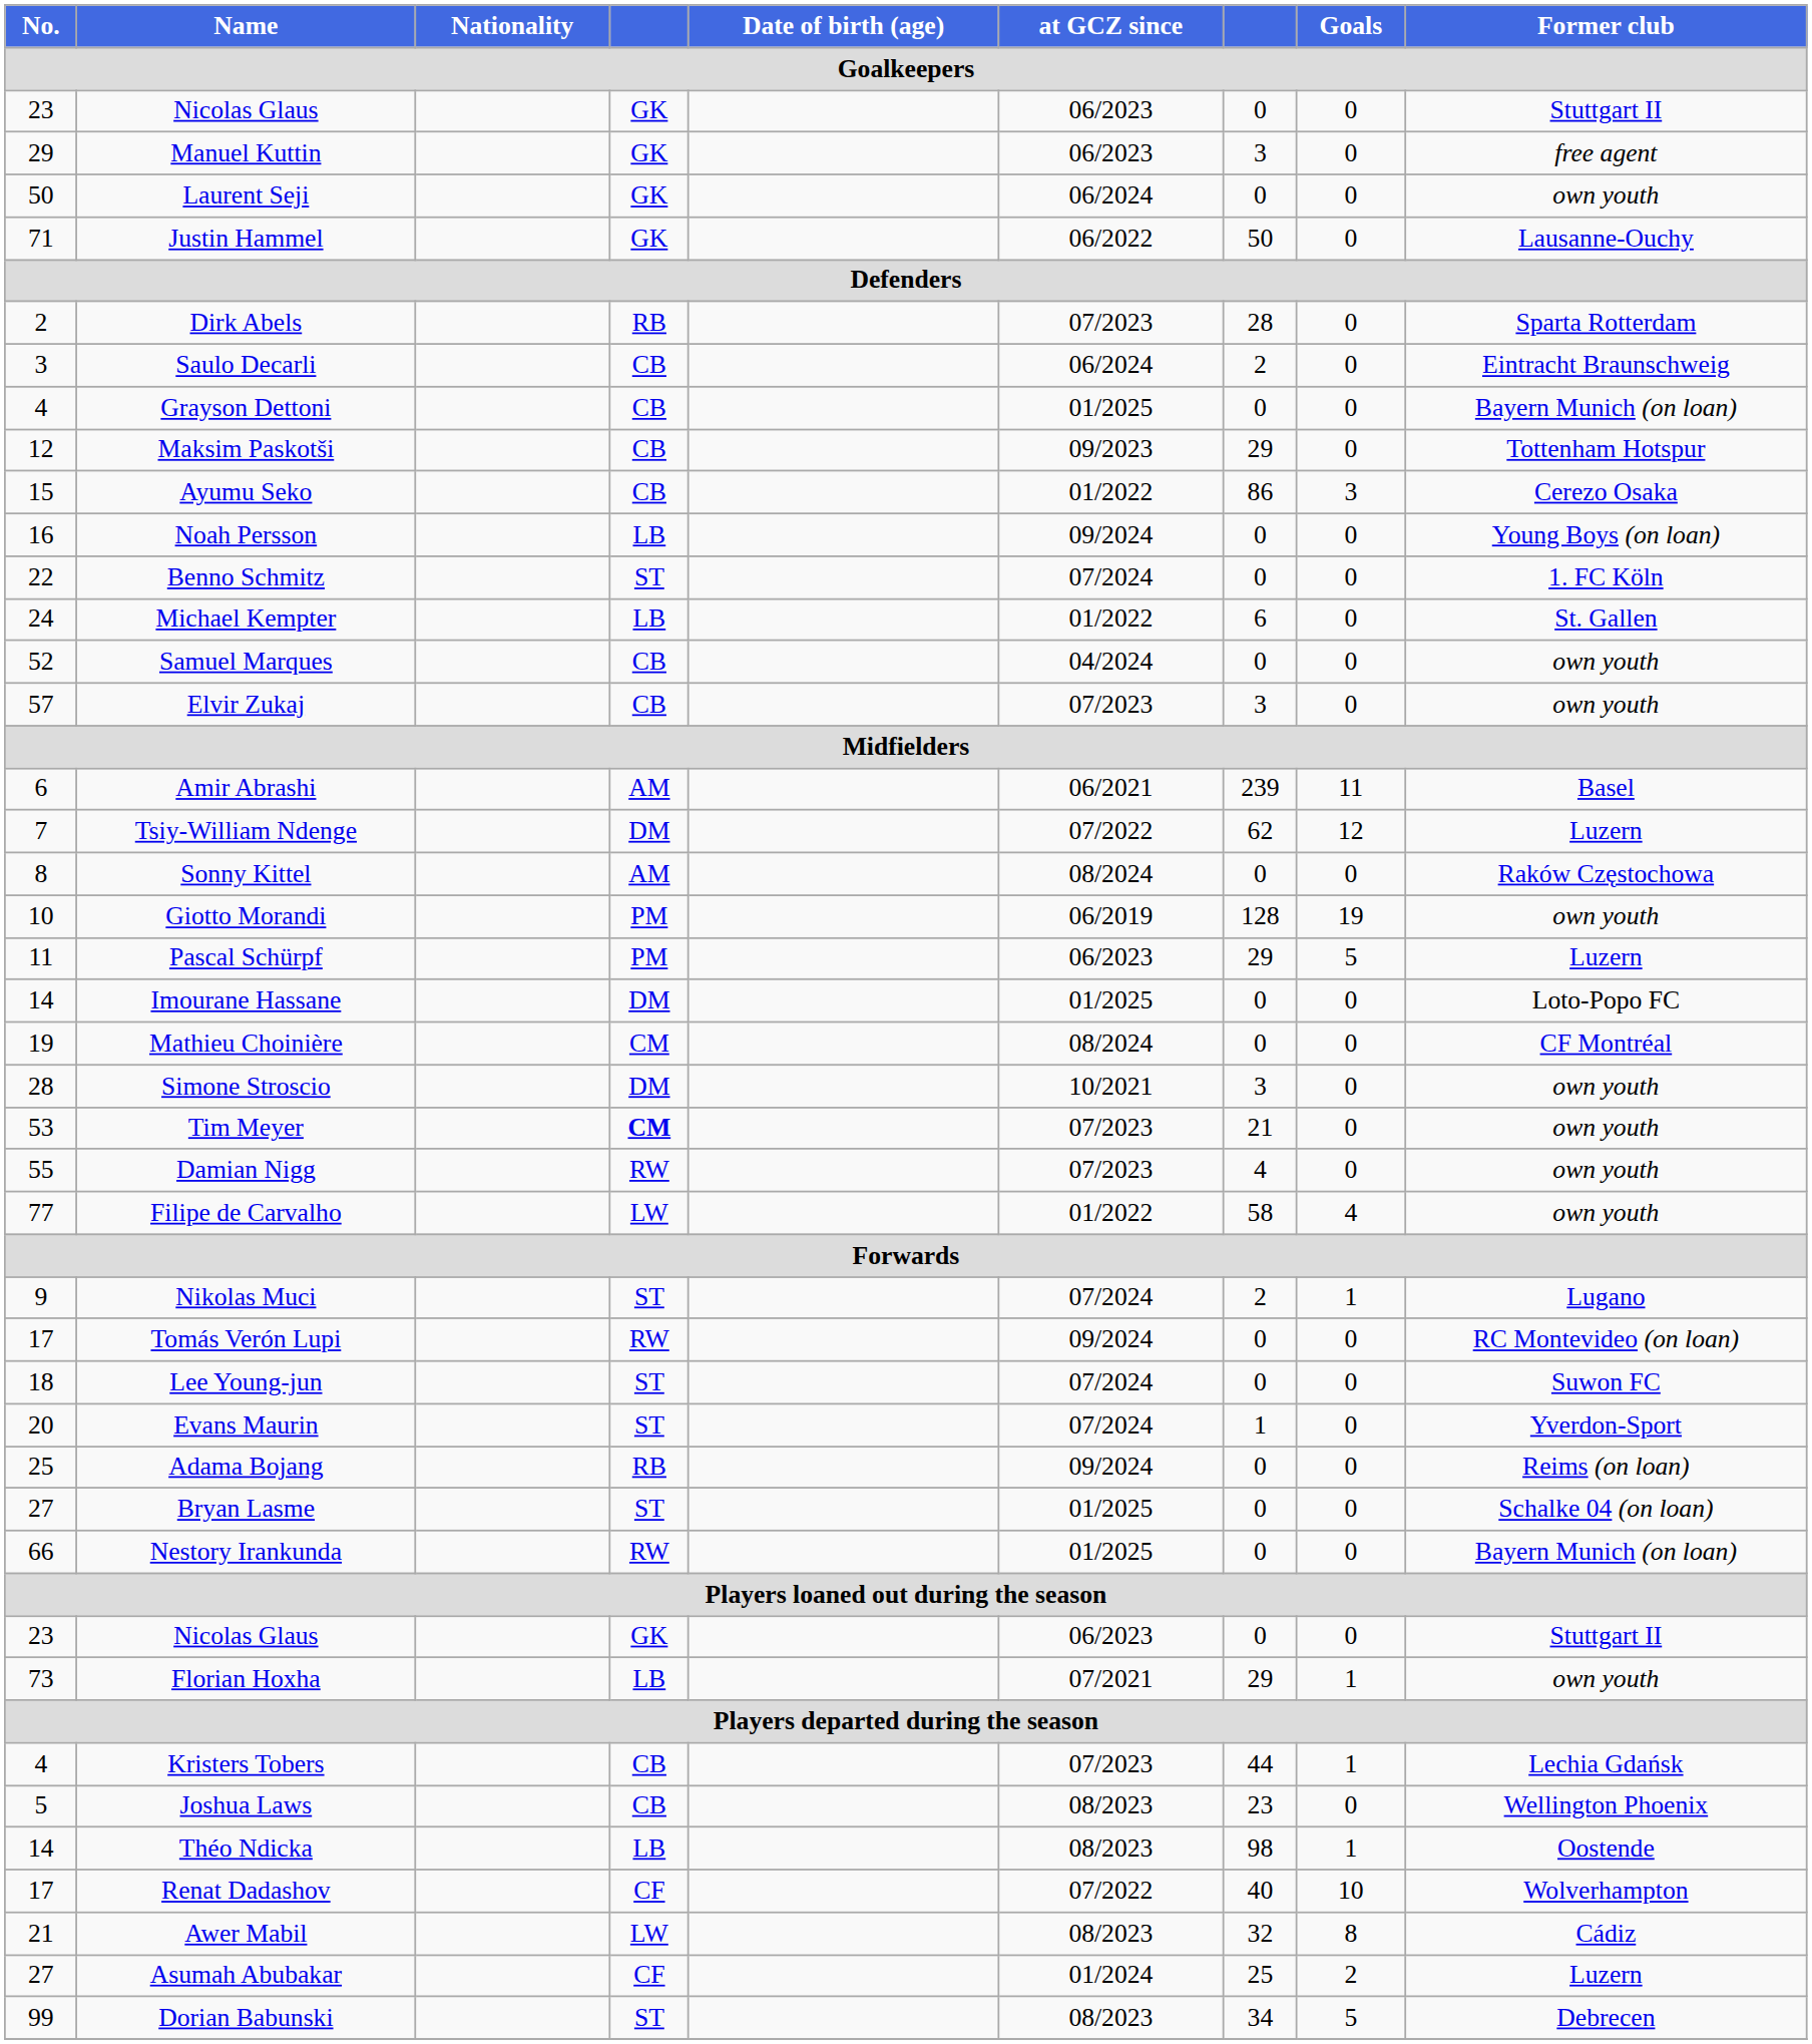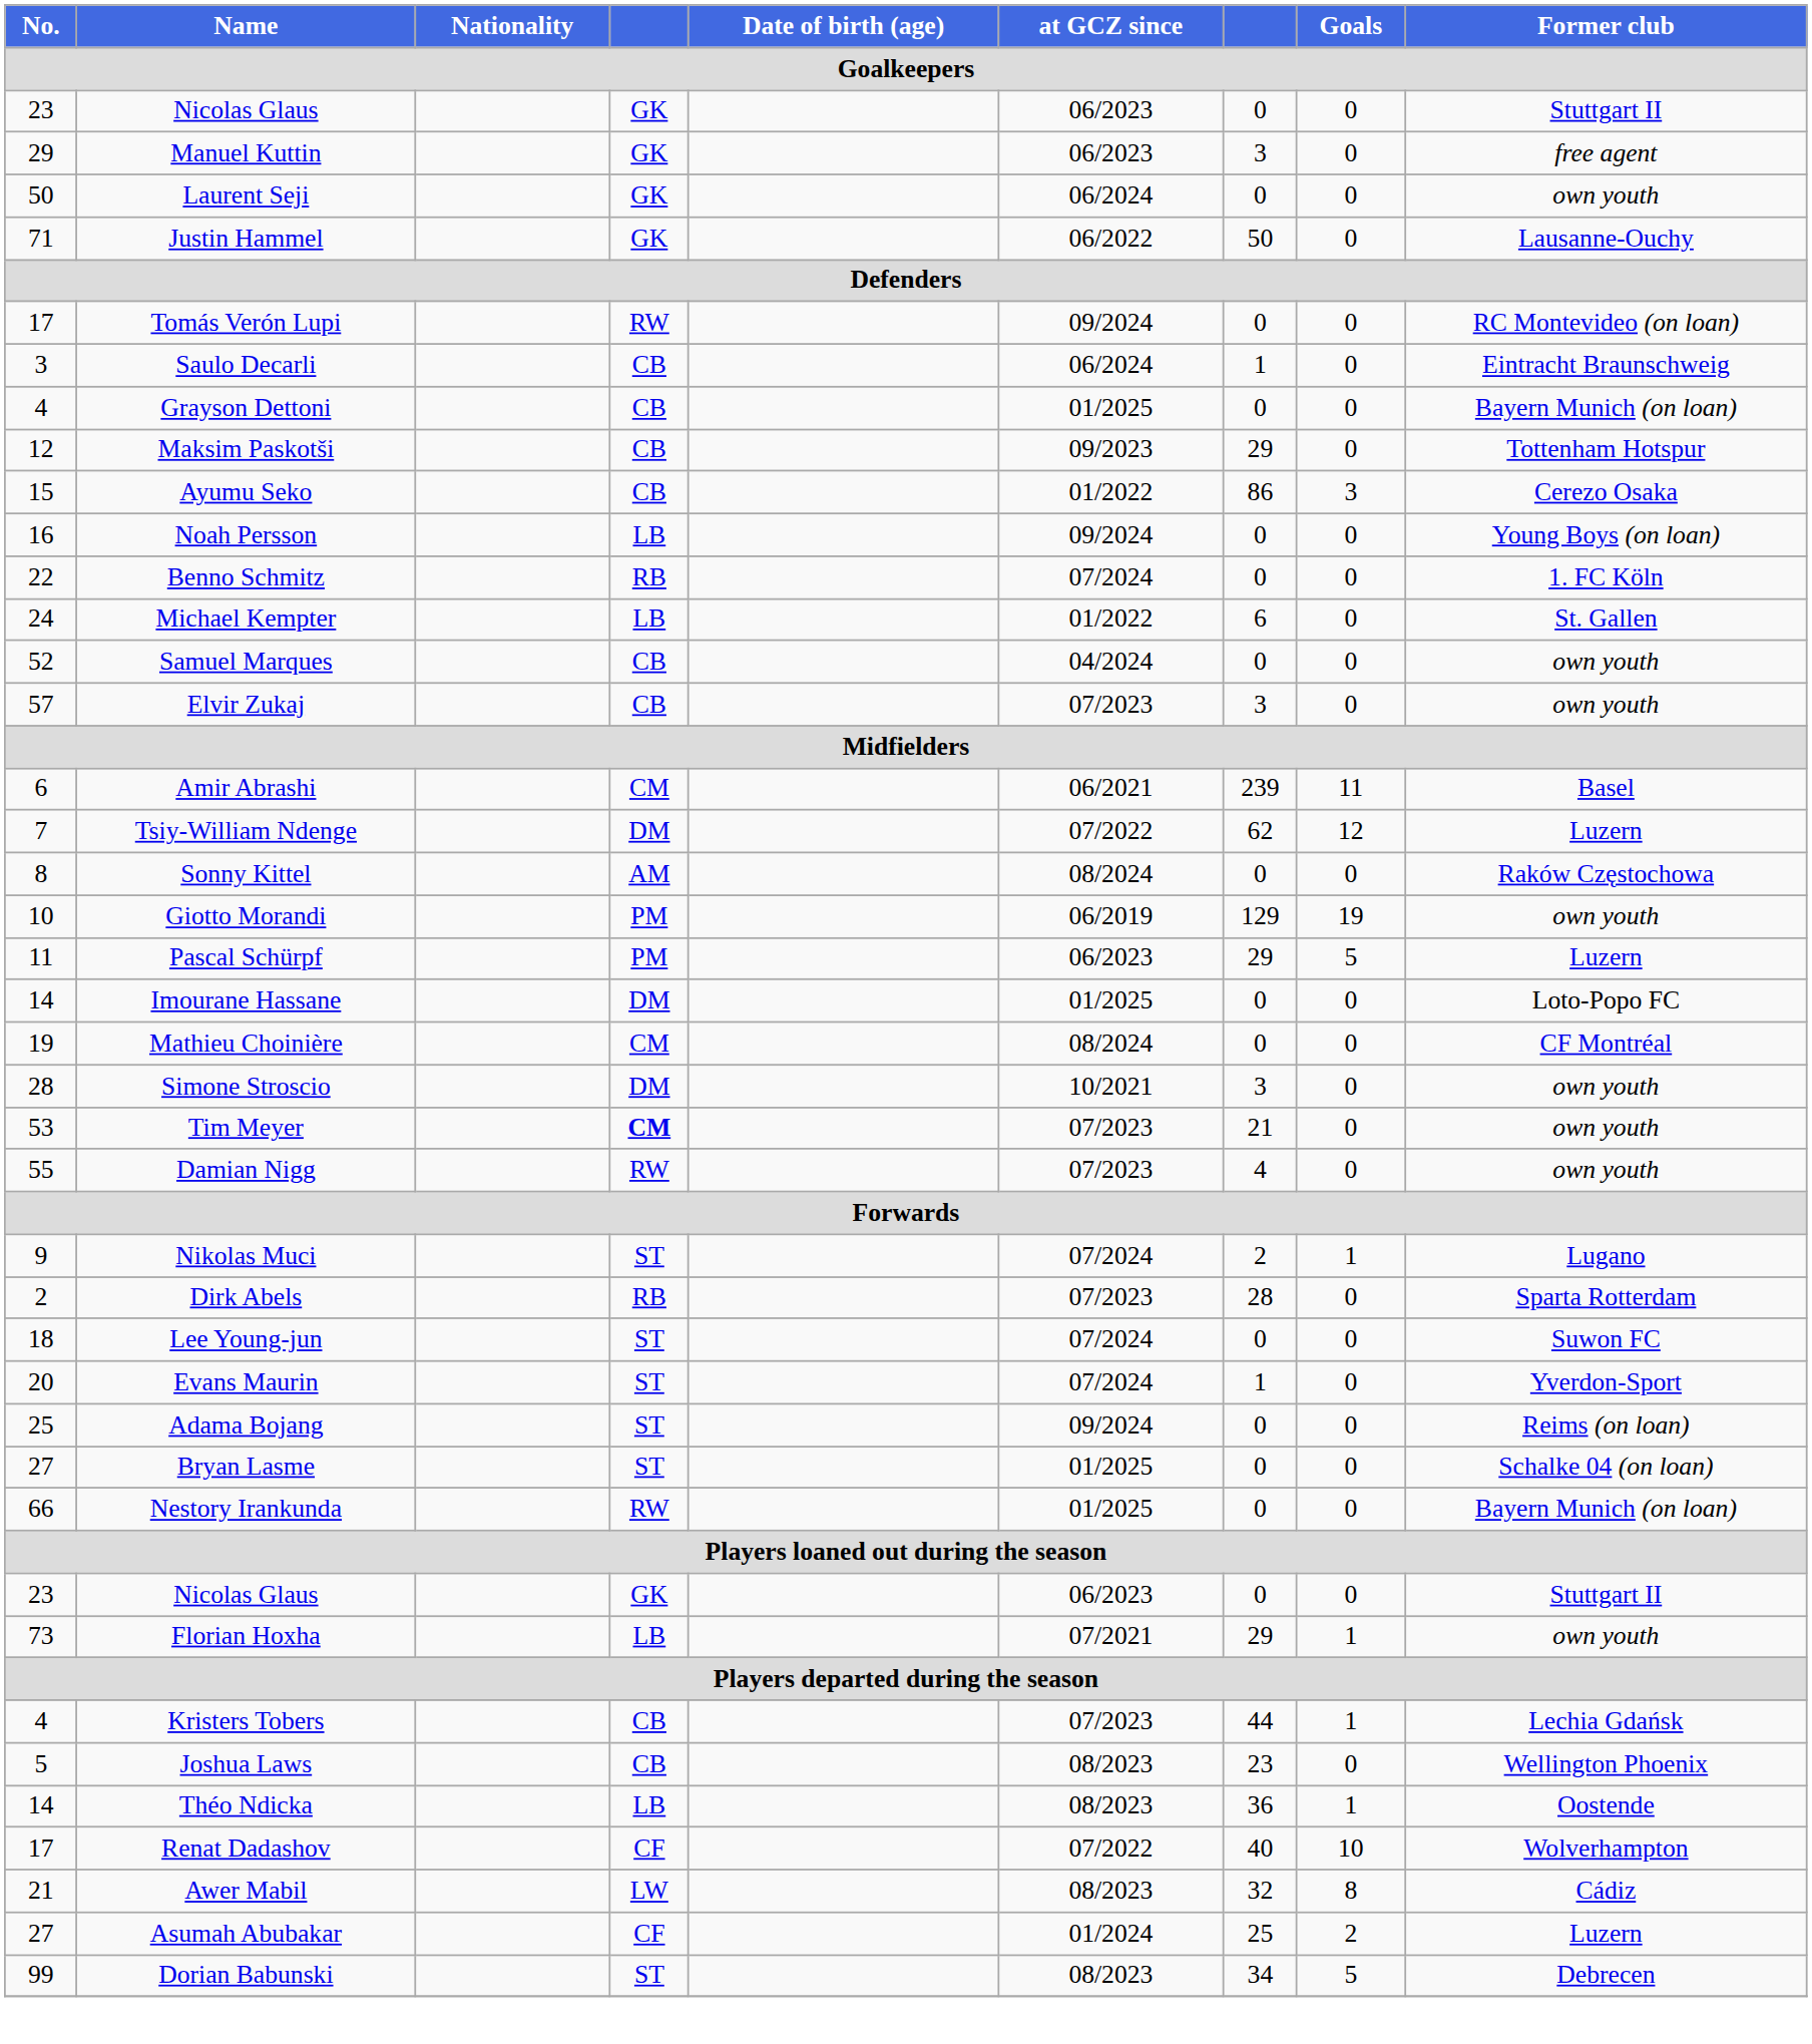rows swapped: Dirk Abels <-> Tomás Verón Lupi
Saulo Decarli | column 7: 2 -> 1
Benno Schmitz | column 4: ST -> RB
Amir Abrashi | column 4: AM -> CM
Giotto Morandi | column 7: 128 -> 129
- row: 77 | Filipe de Carvalho | LW | 01/2022 | 58 | 4 | own youth
Adama Bojang | column 4: RB -> ST
Théo Ndicka | column 7: 98 -> 36
